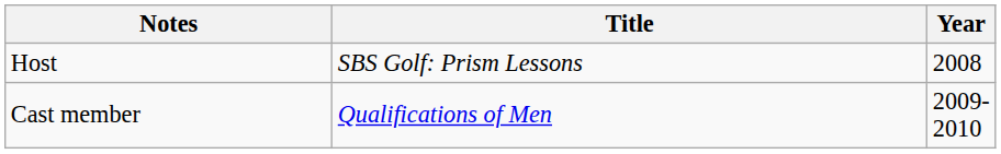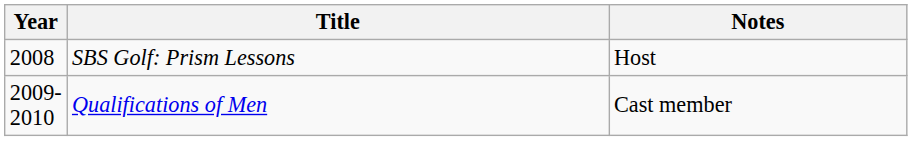columns swapped: Year <-> Notes
